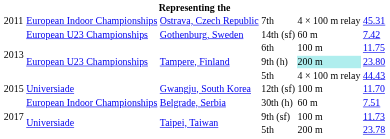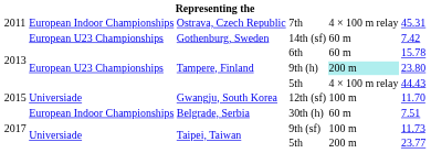6th | column 5: 100 m -> 60 m
6th | column 6: 11.75 -> 15.78
Taipei, Taiwan / 5th | column 6: 23.78 -> 23.77
